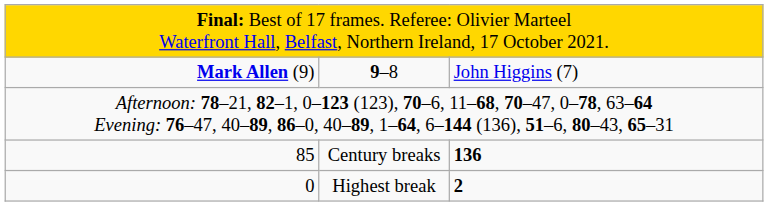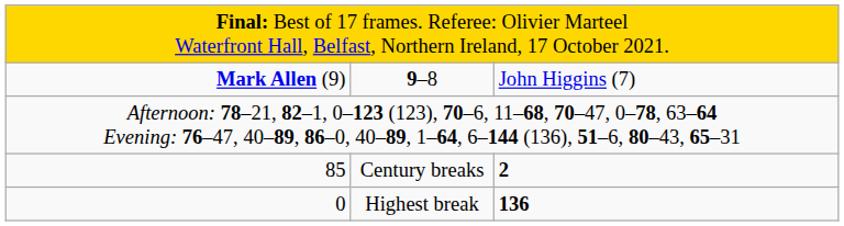85 | column 3: 136 -> 2
0 | column 3: 2 -> 136
